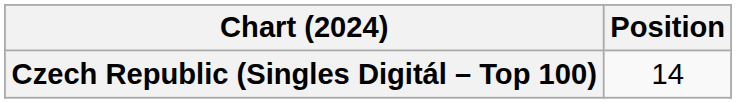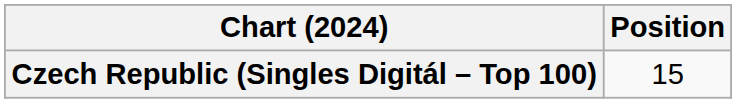Czech Republic (Singles Digitál – Top 100) | Position: 14 -> 15
